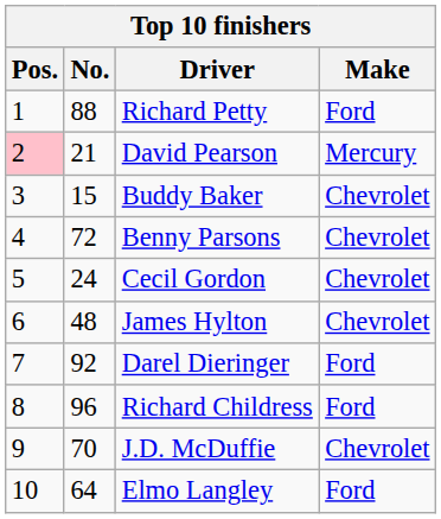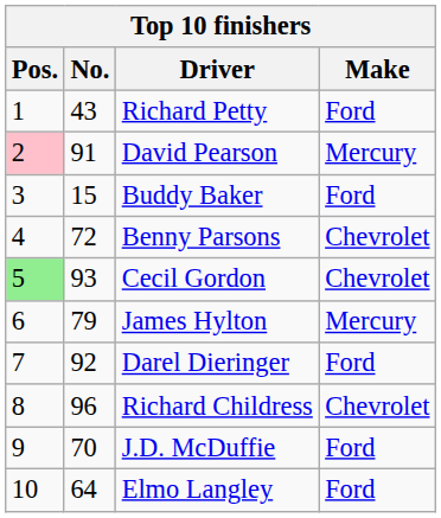Richard Petty | No.: 88 -> 43
David Pearson | No.: 21 -> 91
Buddy Baker | Make: Chevrolet -> Ford
Cecil Gordon | Pos.: no background -> lightgreen background
Cecil Gordon | No.: 24 -> 93
James Hylton | No.: 48 -> 79
James Hylton | Make: Chevrolet -> Mercury
Richard Childress | Make: Ford -> Chevrolet
J.D. McDuffie | Make: Chevrolet -> Ford
